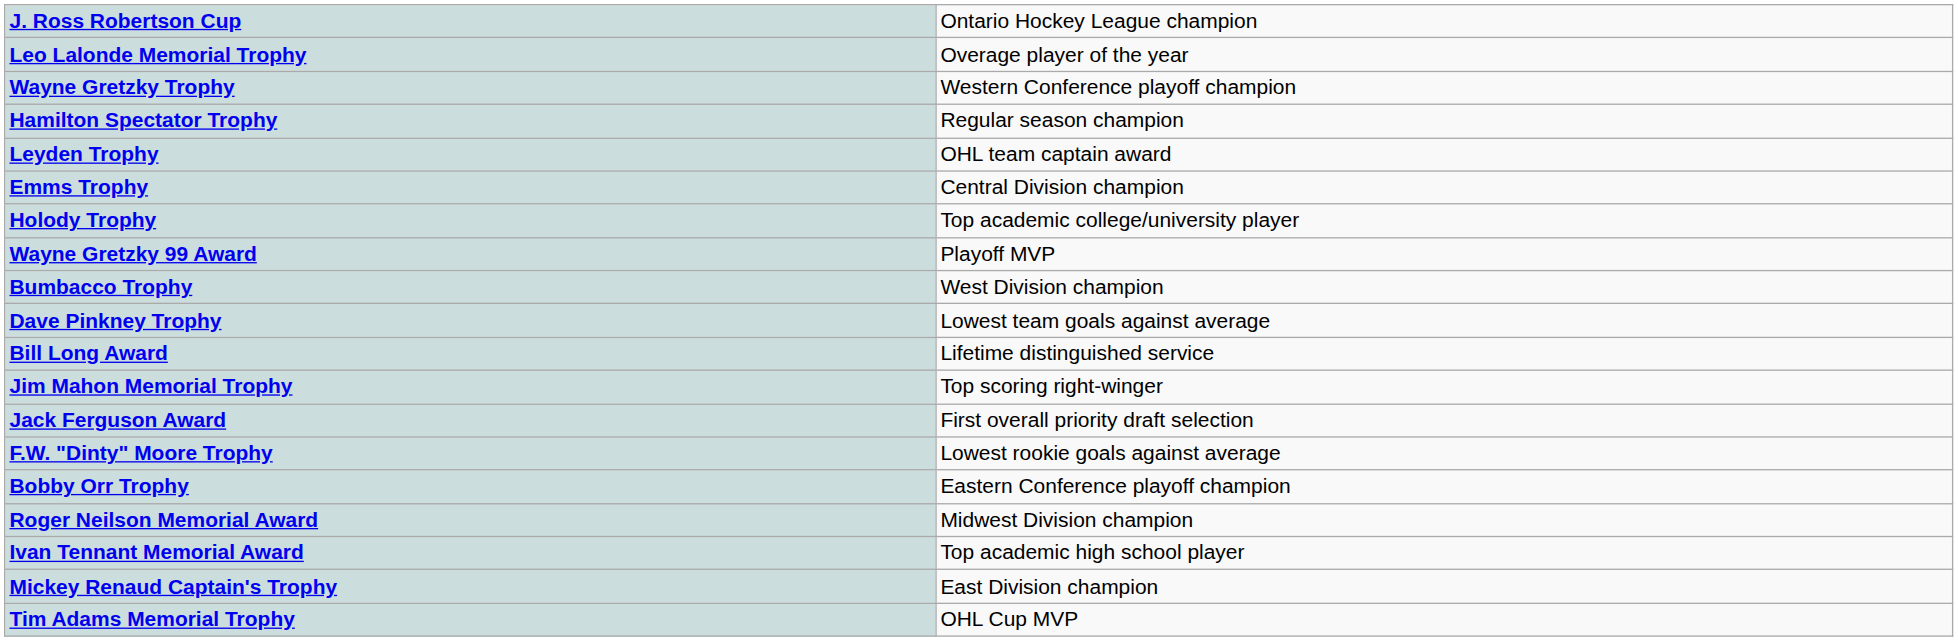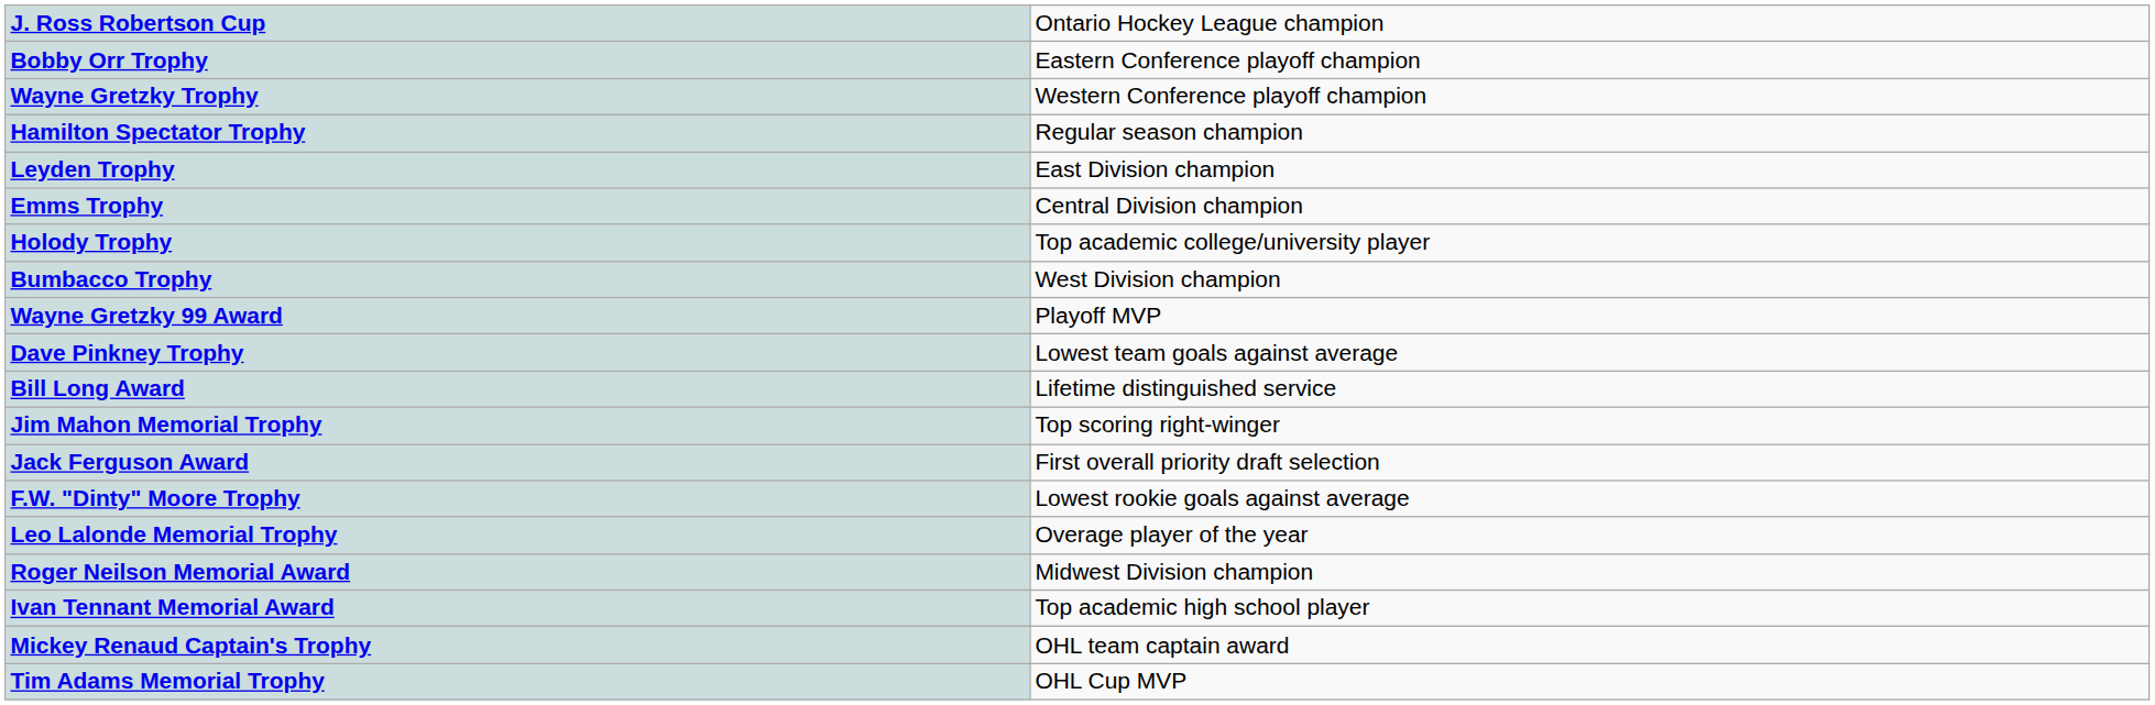rows swapped: Bobby Orr Trophy <-> Leo Lalonde Memorial Trophy
Leyden Trophy | column 2: OHL team captain award -> East Division champion
rows swapped: Bumbacco Trophy <-> Wayne Gretzky 99 Award
Mickey Renaud Captain's Trophy | column 2: East Division champion -> OHL team captain award
